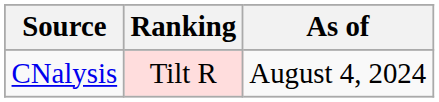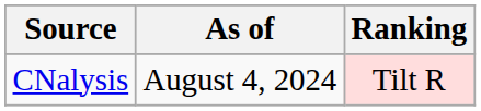columns swapped: Ranking <-> As of
